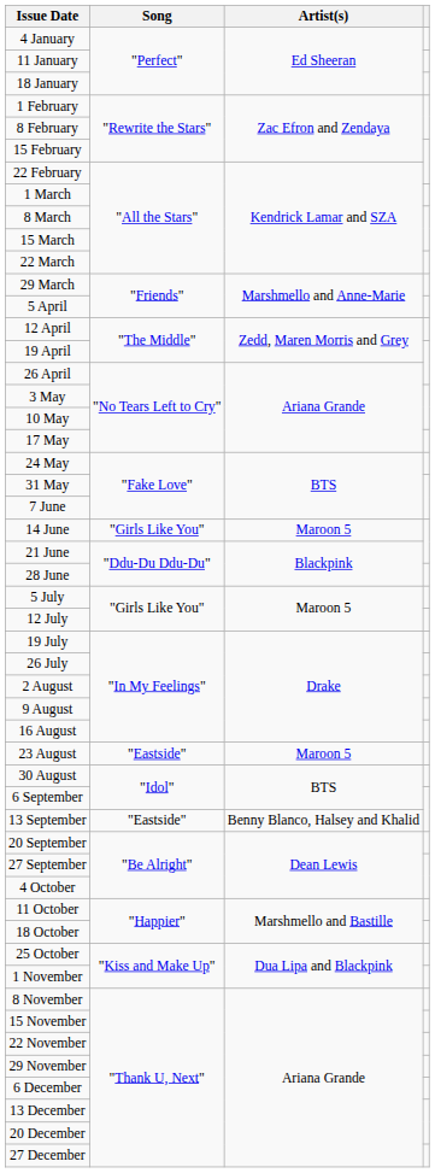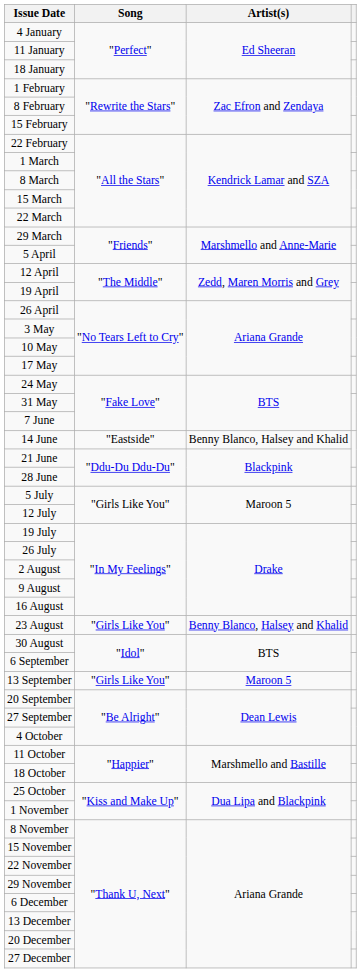14 June | Song: "Girls Like You" -> "Eastside"
14 June | Artist(s): Maroon 5 -> Benny Blanco, Halsey and Khalid
23 August | Song: "Eastside" -> "Girls Like You"
23 August | Artist(s): Maroon 5 -> Benny Blanco, Halsey and Khalid
13 September | Song: "Eastside" -> "Girls Like You"
13 September | Artist(s): Benny Blanco, Halsey and Khalid -> Maroon 5
